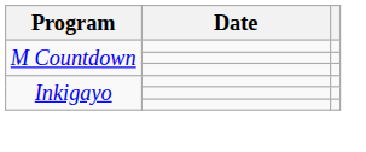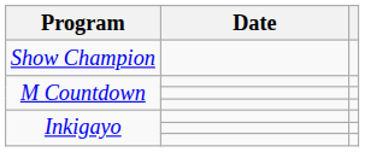+ row: Show Champion
